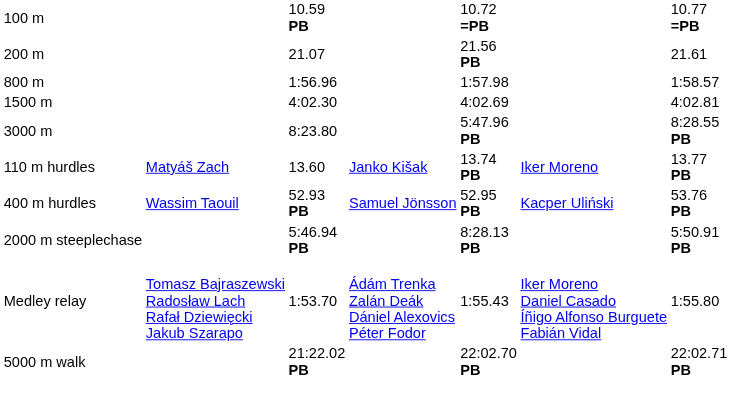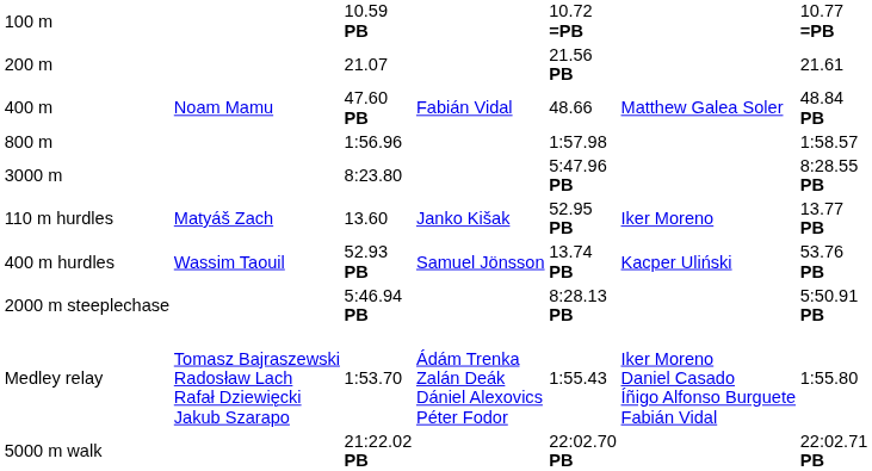+ row: 400 m | Noam Mamu | 47.60 PB | Fabián Vidal | 48.66 | Matthew Galea Soler | 48.84 PB
- row: 1500 m | 4:02.30 | 4:02.69 | 4:02.81
110 m hurdles | column 5: 13.74 PB -> 52.95 PB
400 m hurdles | column 5: 52.95 PB -> 13.74 PB
